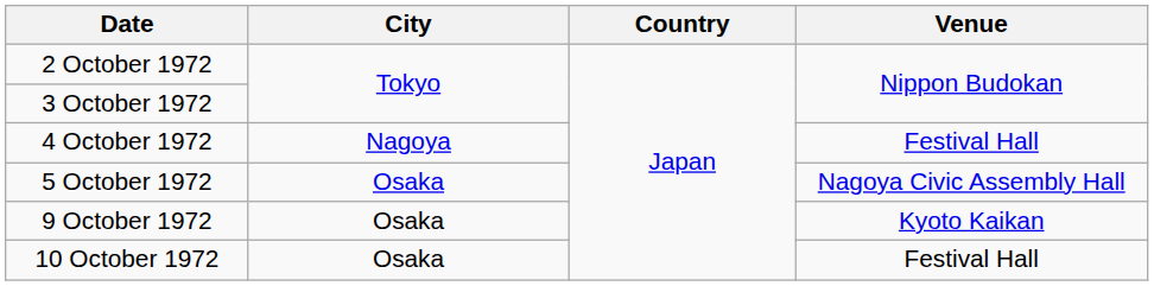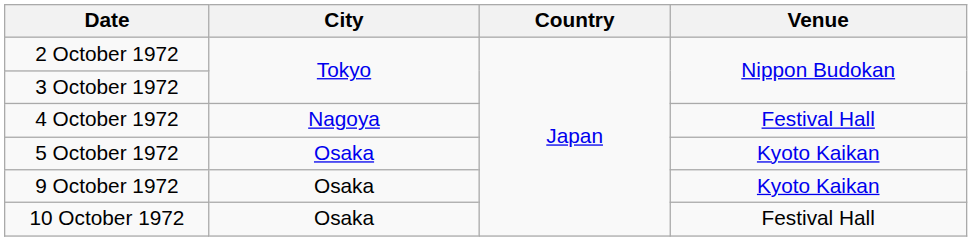5 October 1972 | Venue: Nagoya Civic Assembly Hall -> Kyoto Kaikan
